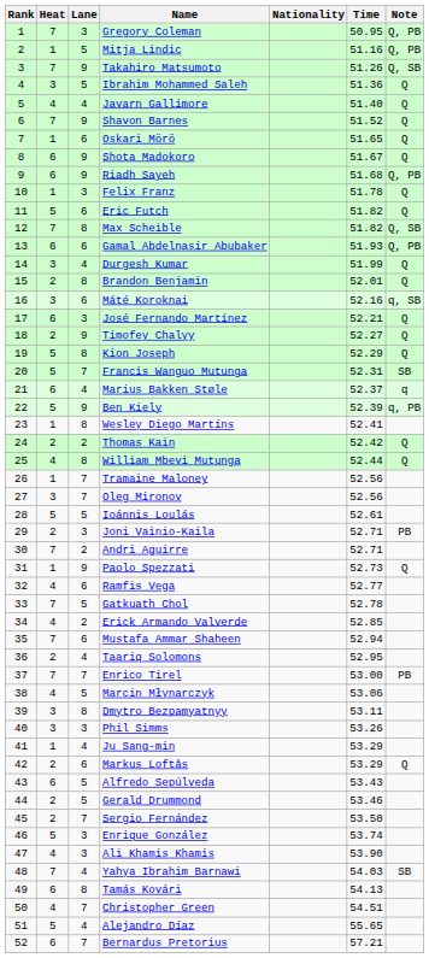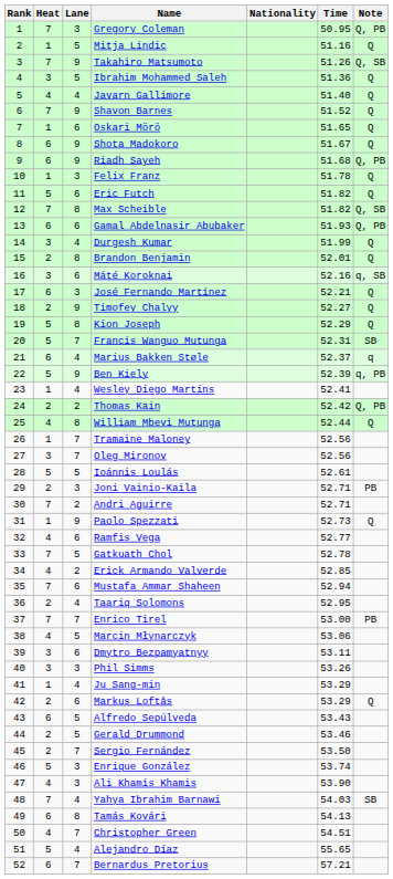Mitja Lindic | Note: Q, PB -> Q
Wesley Diego Martins | Lane: 8 -> 4
Thomas Kain | Note: Q -> Q, PB
Dmytro Bezpamyatnyy | Lane: 8 -> 6
